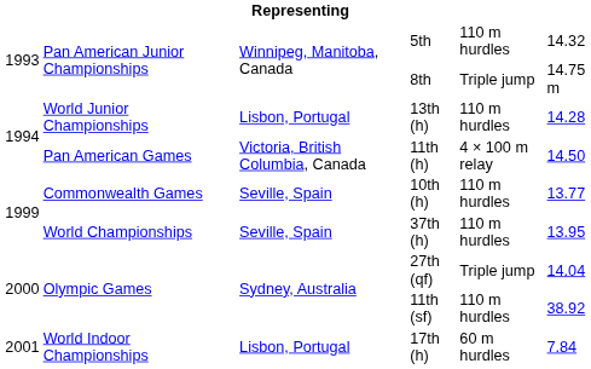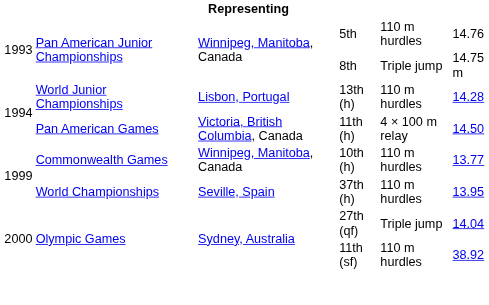5th | column 6: 14.32 -> 14.76
10th (h) | column 3: Seville, Spain -> Winnipeg, Manitoba, Canada
- row: 2001 | World Indoor Championships | Lisbon, Portugal | 17th (h) | 60 m hurdles | 7.84
